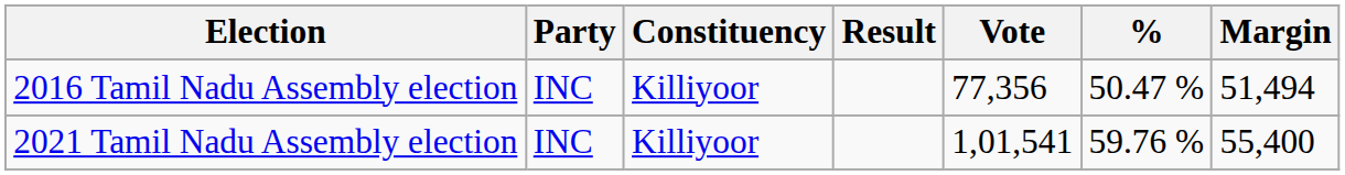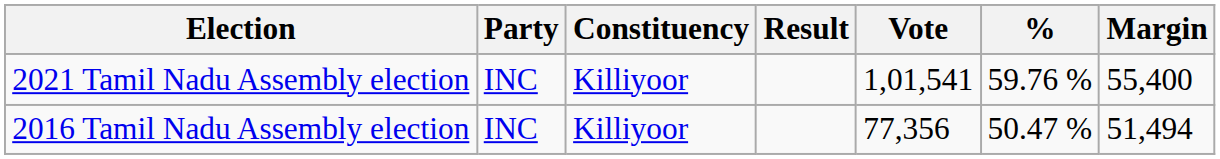rows swapped: 2016 Tamil Nadu Assembly election <-> 2021 Tamil Nadu Assembly election
